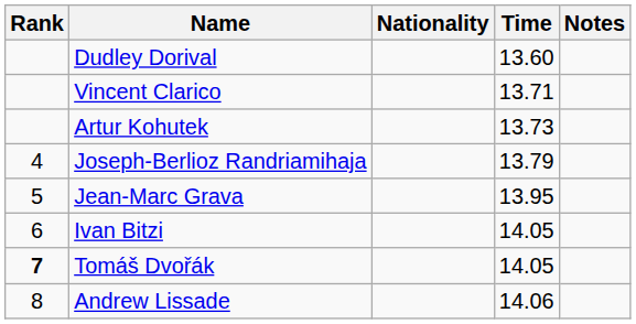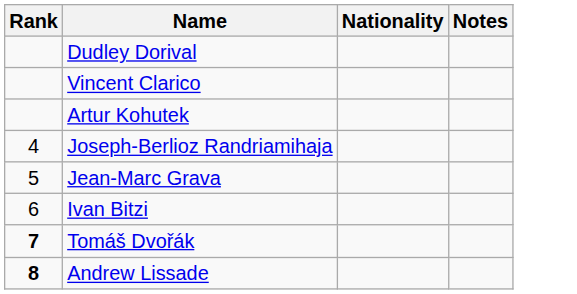- column: Time | 13.60 | 13.71 | 13.73 | 13.79 | 13.95 | 14.05 | 14.05 | 14.06
Andrew Lissade | Rank: normal -> bold
